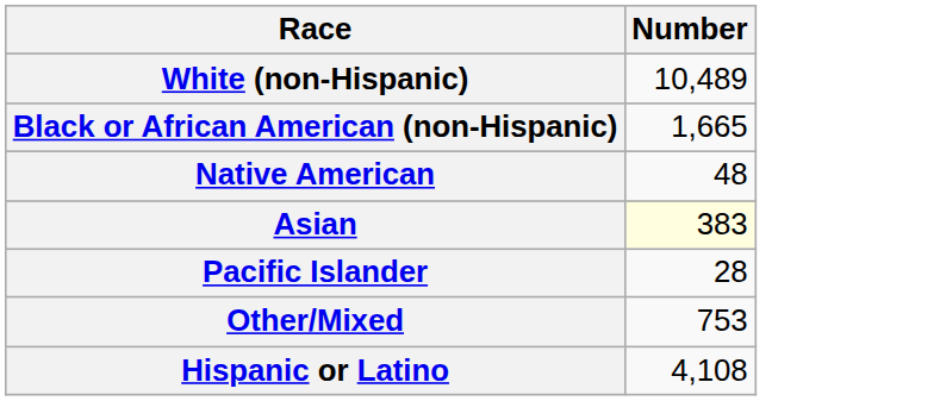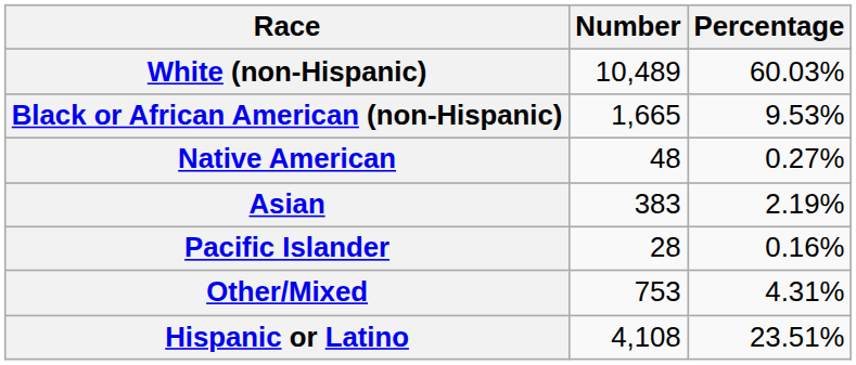+ column: Percentage | 60.03% | 9.53% | 0.27% | 2.19% | 0.16% | 4.31% | 23.51%
Asian | Number: lightyellow background -> no background
